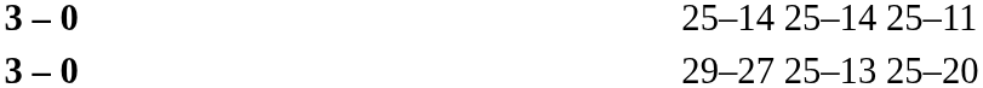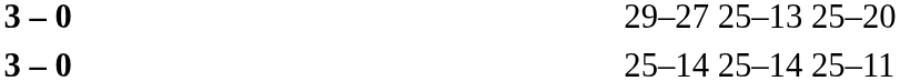rows swapped: 25–14 25–14 25–11 <-> 29–27 25–13 25–20
